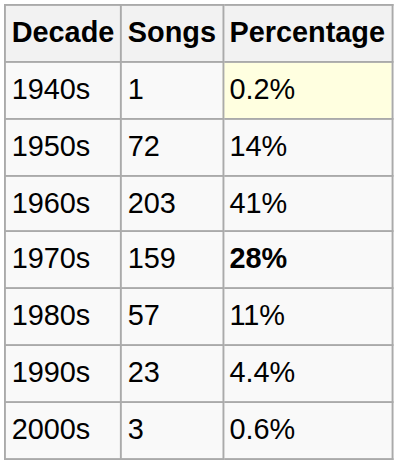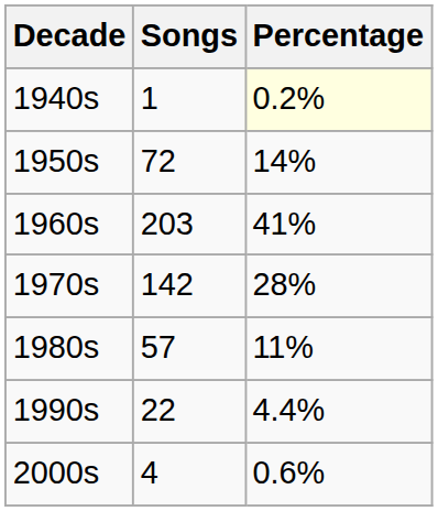1970s | Songs: 159 -> 142
1970s | Percentage: bold -> normal
1990s | Songs: 23 -> 22
2000s | Songs: 3 -> 4
